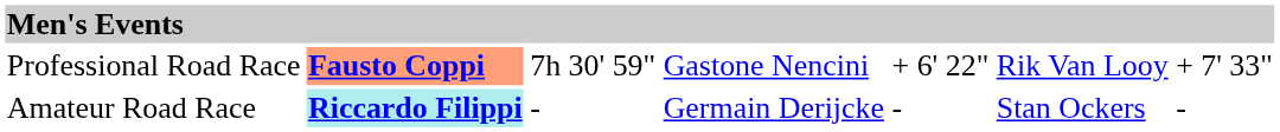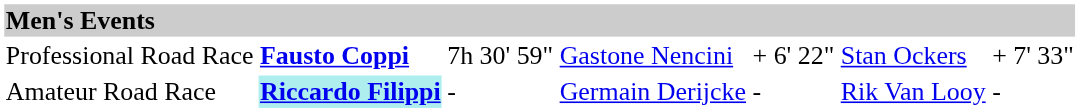Professional Road Race | column 2: lightsalmon background -> no background
Professional Road Race | column 6: Rik Van Looy -> Stan Ockers
Amateur Road Race | column 6: Stan Ockers -> Rik Van Looy
